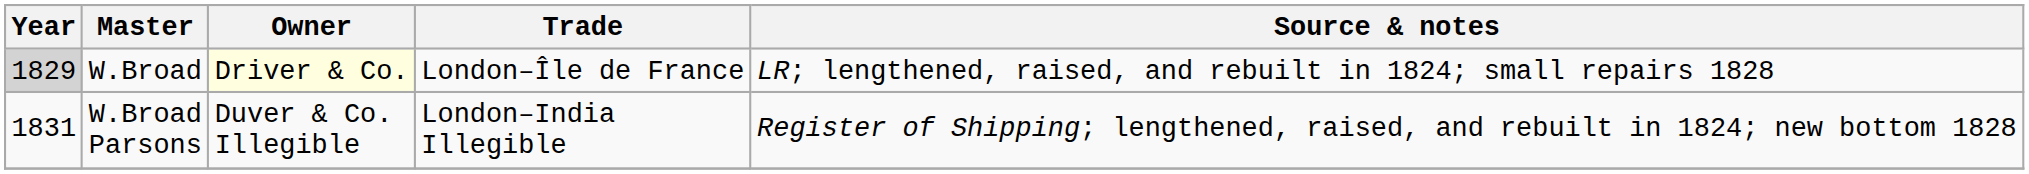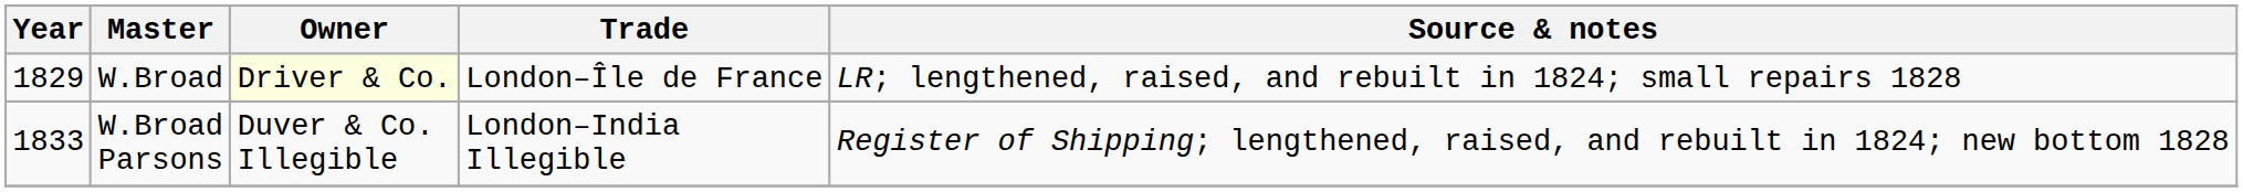W.Broad | Year: lightgrey background -> no background
W.Broad Parsons | Year: 1831 -> 1833
